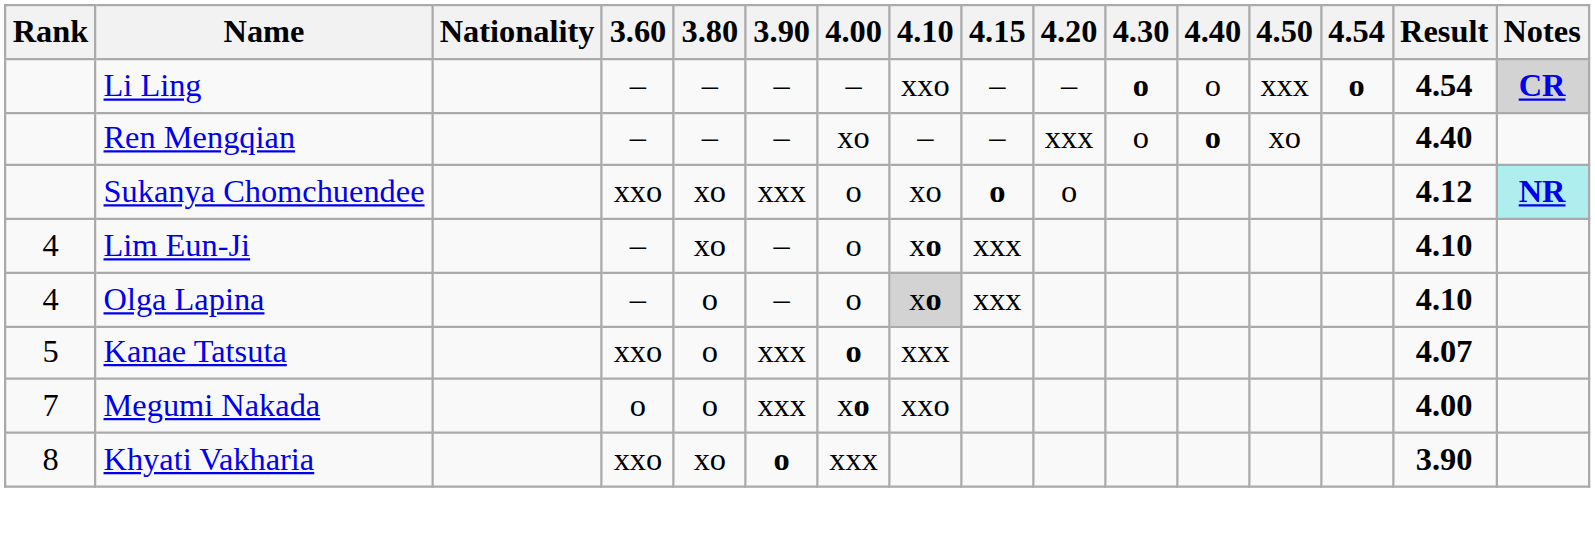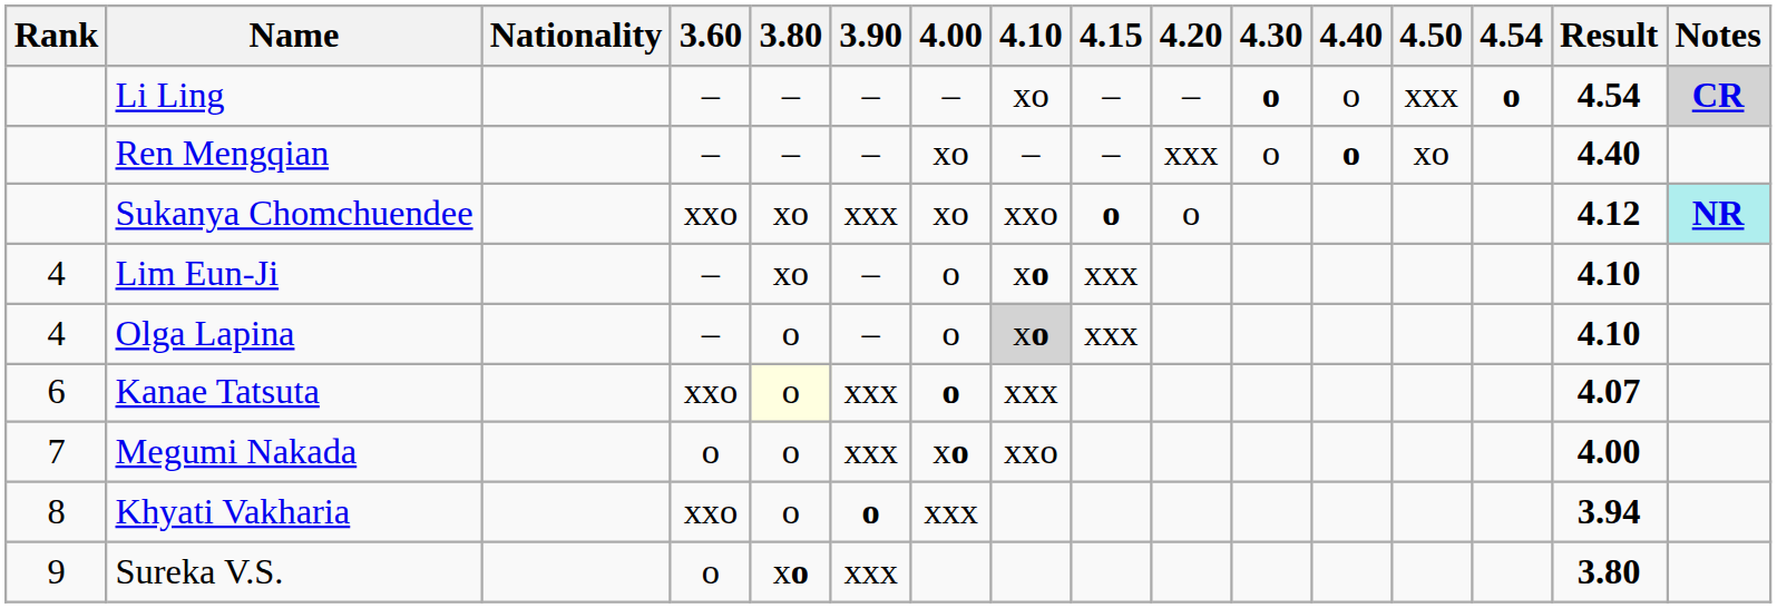Li Ling | 4.10: xxo -> xo
Sukanya Chomchuendee | 4.00: o -> xo
Sukanya Chomchuendee | 4.10: xo -> xxo
Kanae Tatsuta | Rank: 5 -> 6
Kanae Tatsuta | 3.80: no background -> lightyellow background
Khyati Vakharia | 3.80: xo -> o
Khyati Vakharia | Result: 3.90 -> 3.94
+ row: 9 | Sureka V.S. | o | xo | xxx | 3.80
